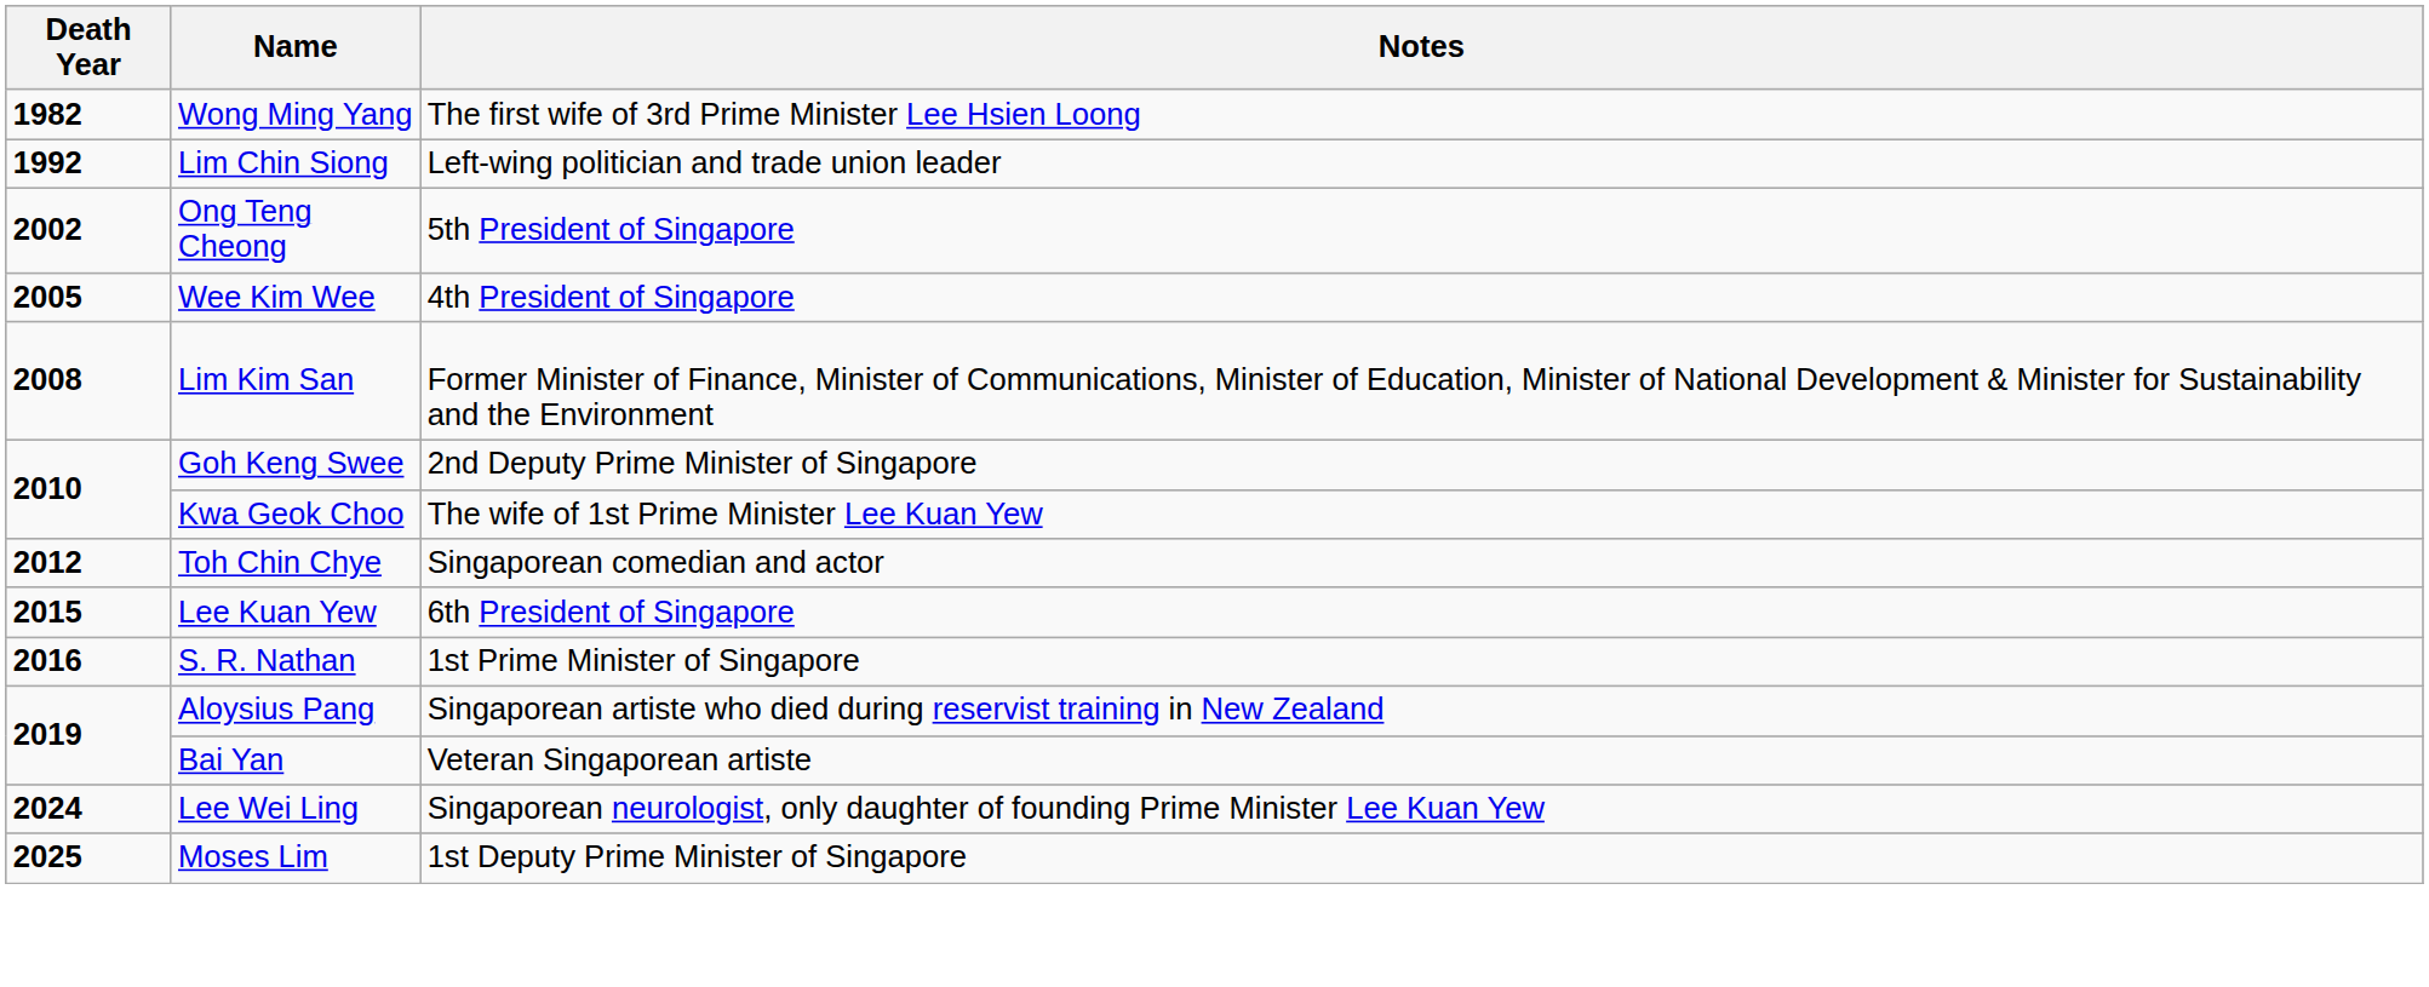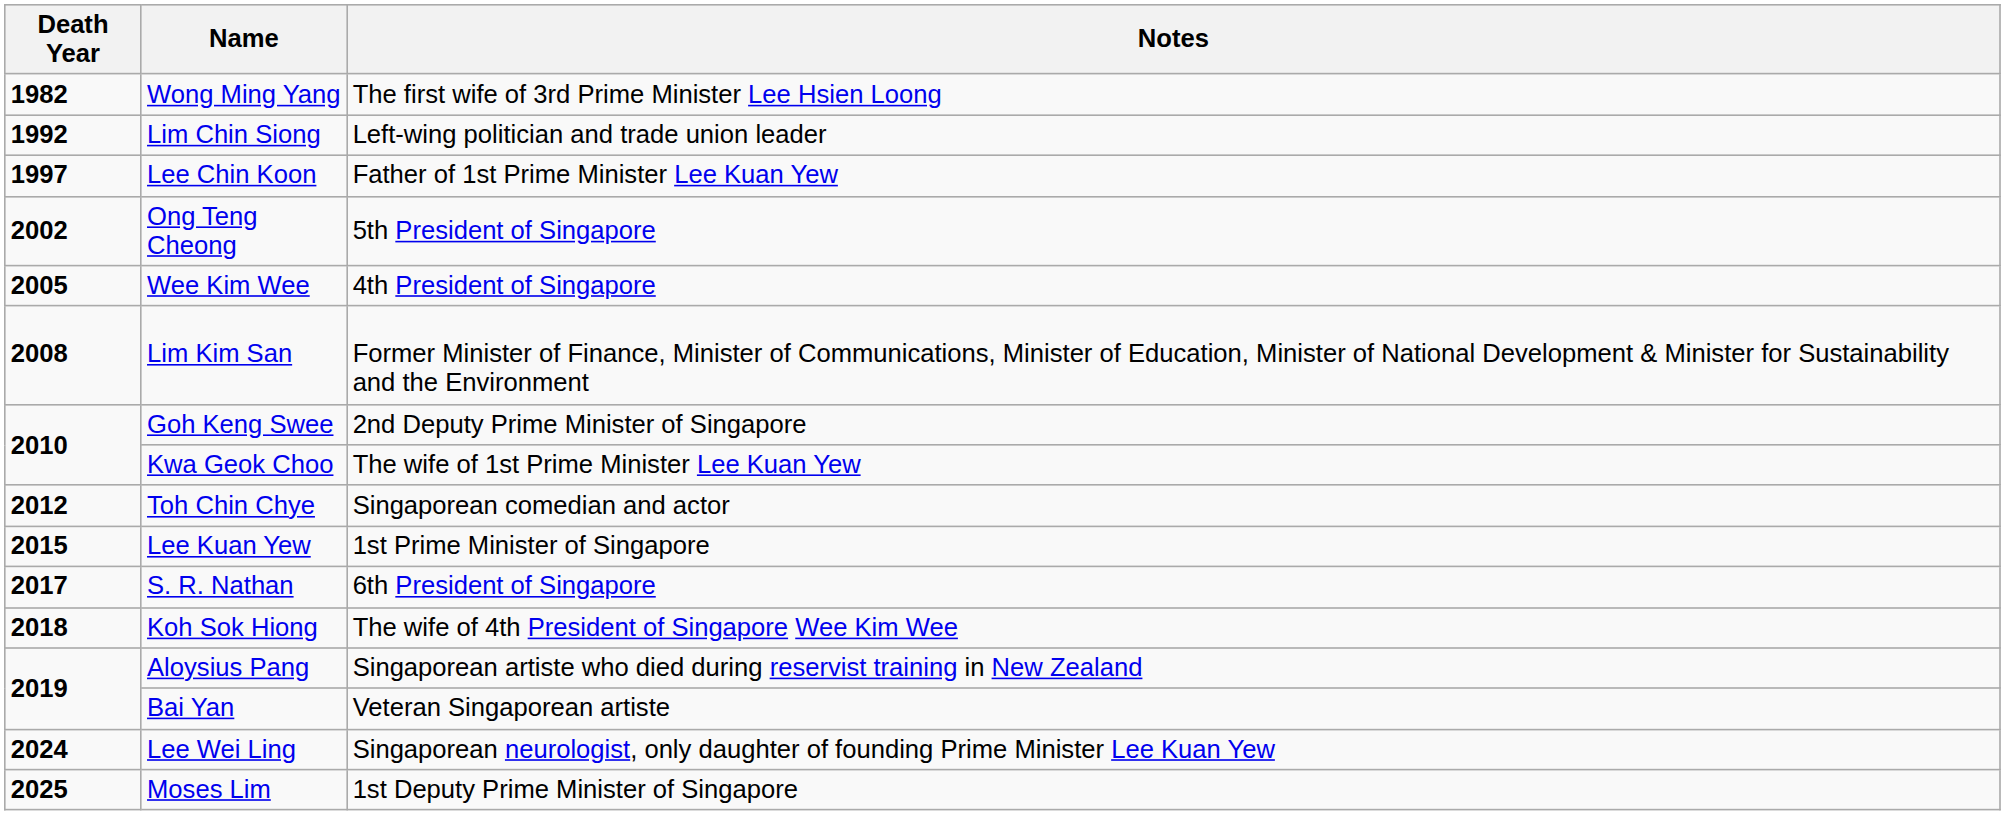+ row: 1997 | Lee Chin Koon | Father of 1st Prime Minister Lee Kuan Yew
Lee Kuan Yew | Notes: 6th President of Singapore -> 1st Prime Minister of Singapore
S. R. Nathan | Death Year: 2016 -> 2017
S. R. Nathan | Notes: 1st Prime Minister of Singapore -> 6th President of Singapore
+ row: 2018 | Koh Sok Hiong | The wife of 4th President of Singapore Wee Kim Wee
